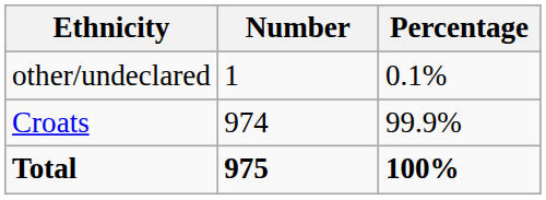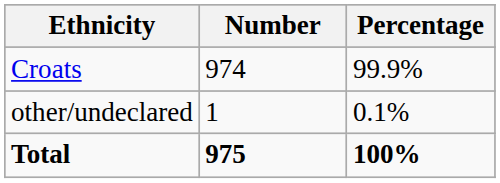rows swapped: Croats <-> other/undeclared
